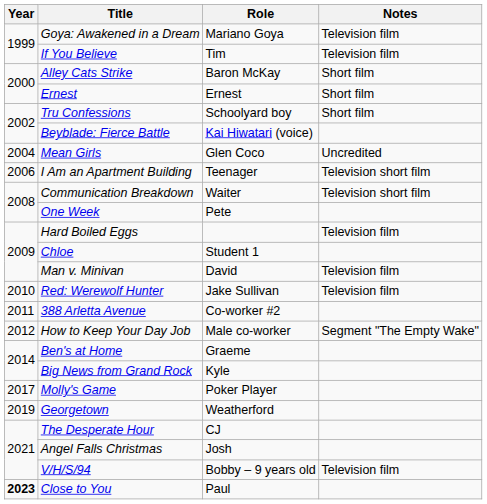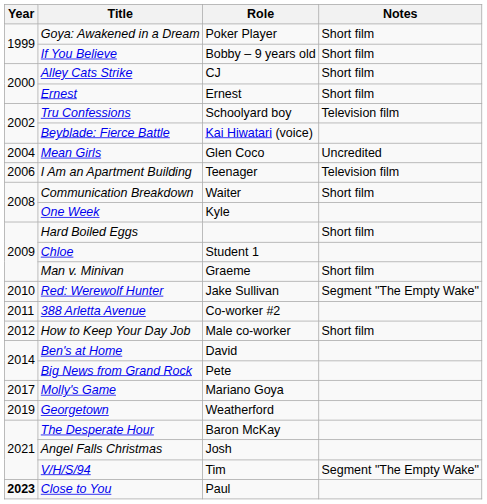Goya: Awakened in a Dream | Role: Mariano Goya -> Poker Player
Goya: Awakened in a Dream | Notes: Television film -> Short film
If You Believe | Role: Tim -> Bobby – 9 years old
If You Believe | Notes: Television film -> Short film
Alley Cats Strike | Role: Baron McKay -> CJ
Tru Confessions | Notes: Short film -> Television film
I Am an Apartment Building | Notes: Television short film -> Television film
Communication Breakdown | Notes: Television short film -> Short film
One Week | Role: Pete -> Kyle
Hard Boiled Eggs | Notes: Television film -> Short film
Man v. Minivan | Role: David -> Graeme
Man v. Minivan | Notes: Television film -> Short film
Red: Werewolf Hunter | Notes: Television film -> Segment "The Empty Wake"
How to Keep Your Day Job | Notes: Segment "The Empty Wake" -> Short film
Ben's at Home | Role: Graeme -> David
Big News from Grand Rock | Role: Kyle -> Pete
Molly's Game | Role: Poker Player -> Mariano Goya
The Desperate Hour | Role: CJ -> Baron McKay
V/H/S/94 | Role: Bobby – 9 years old -> Tim
V/H/S/94 | Notes: Television film -> Segment "The Empty Wake"
